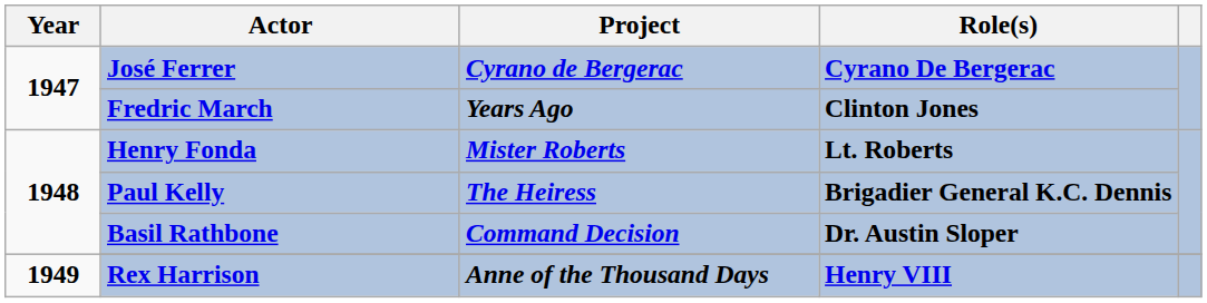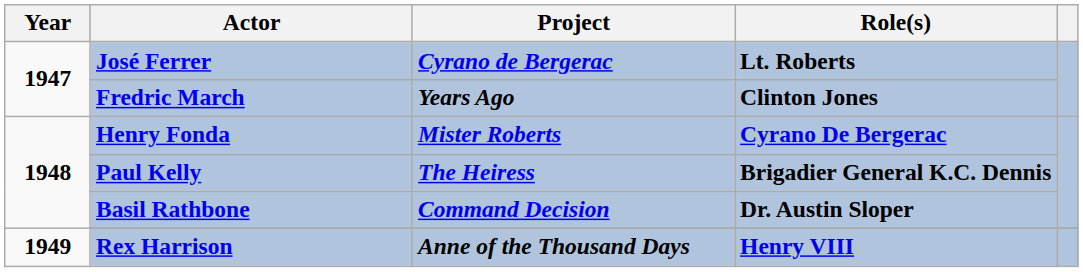José Ferrer | Role(s): Cyrano De Bergerac -> Lt. Roberts
Henry Fonda | Role(s): Lt. Roberts -> Cyrano De Bergerac
